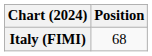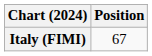Italy (FIMI) | Position: 68 -> 67
